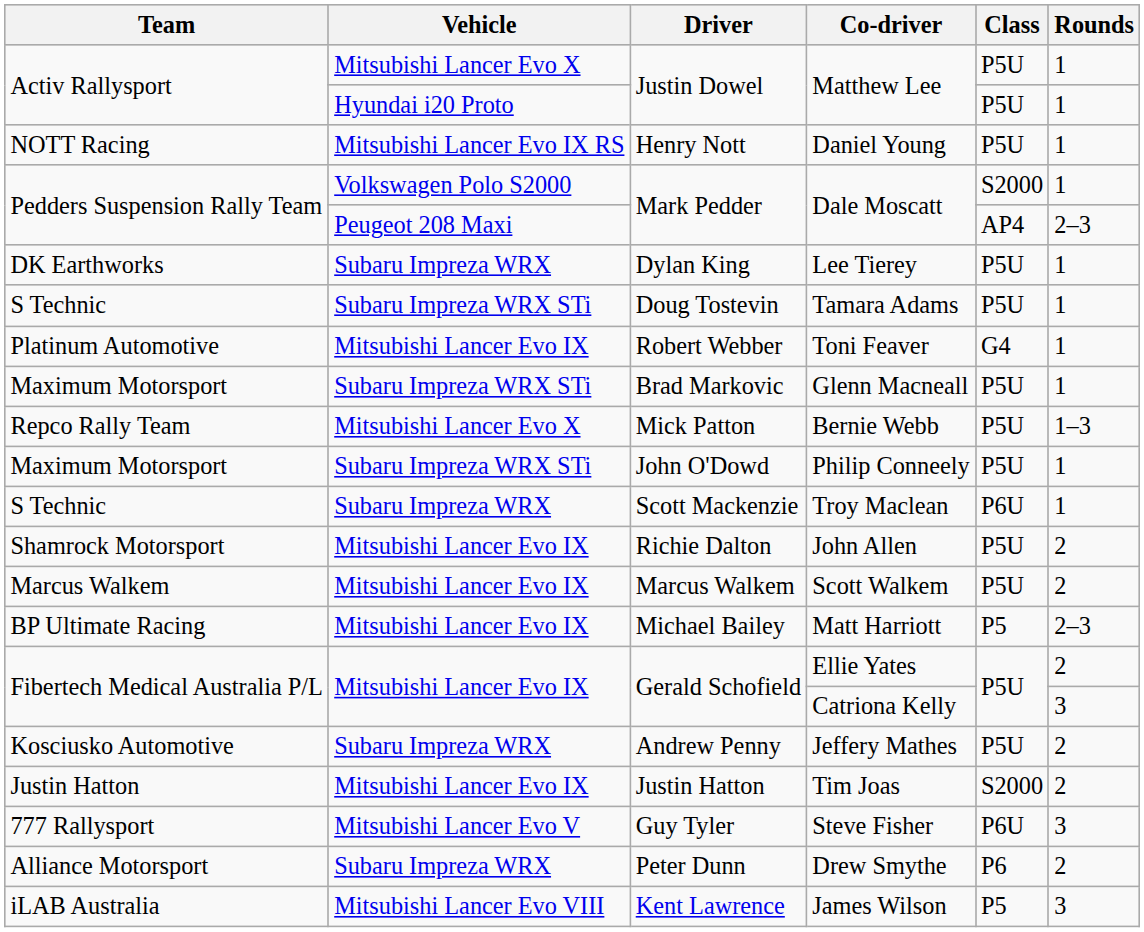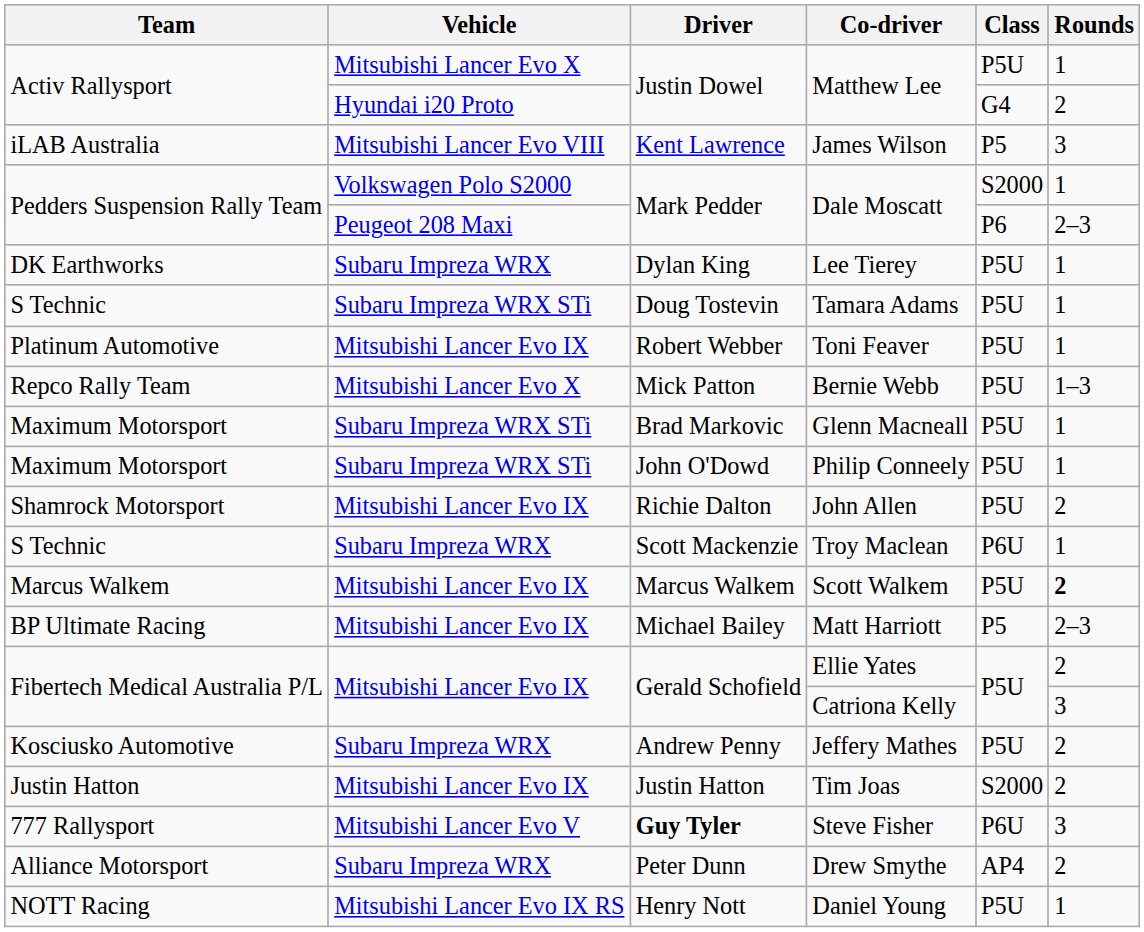Hyundai i20 Proto / Matthew Lee | Class: P5U -> G4
Hyundai i20 Proto / Matthew Lee | Rounds: 1 -> 2
rows swapped: Daniel Young <-> James Wilson
Peugeot 208 Maxi / Dale Moscatt | Class: AP4 -> P6
Toni Feaver | Class: G4 -> P5U
rows swapped: Glenn Macneall <-> Bernie Webb
rows swapped: Troy Maclean <-> John Allen
Scott Walkem | Rounds: normal -> bold
Steve Fisher | Driver: normal -> bold
Drew Smythe | Class: P6 -> AP4
